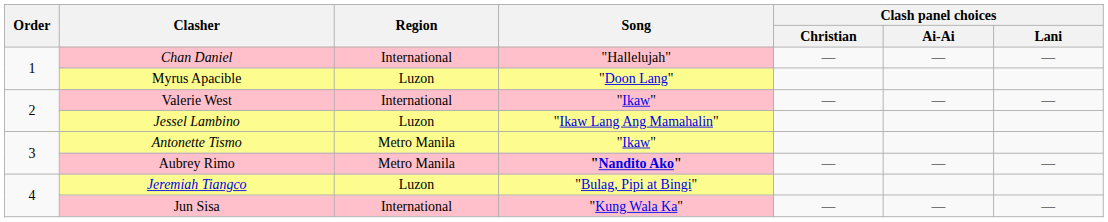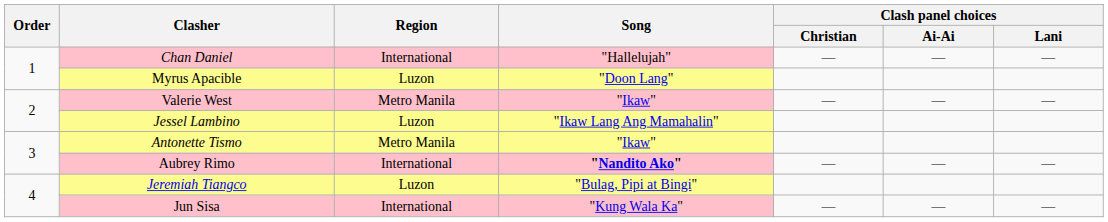Valerie West | Region: International -> Metro Manila
Aubrey Rimo | Region: Metro Manila -> International
